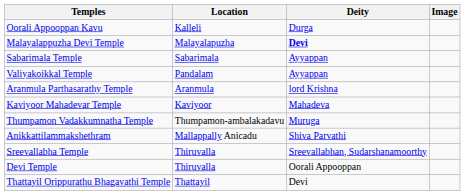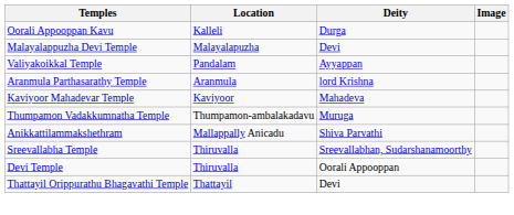Malayalappuzha Devi Temple | Deity: bold -> normal
- row: Sabarimala Temple | Sabarimala | Ayyappan
